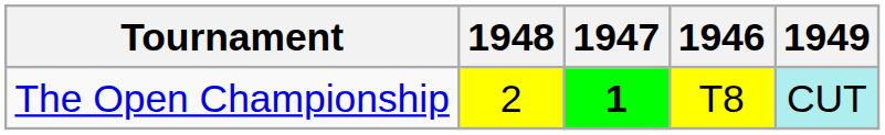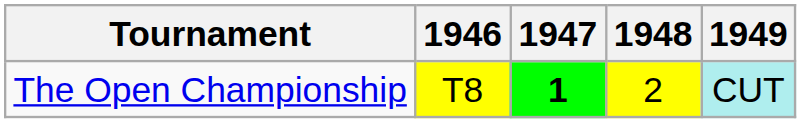columns swapped: 1946 <-> 1948
